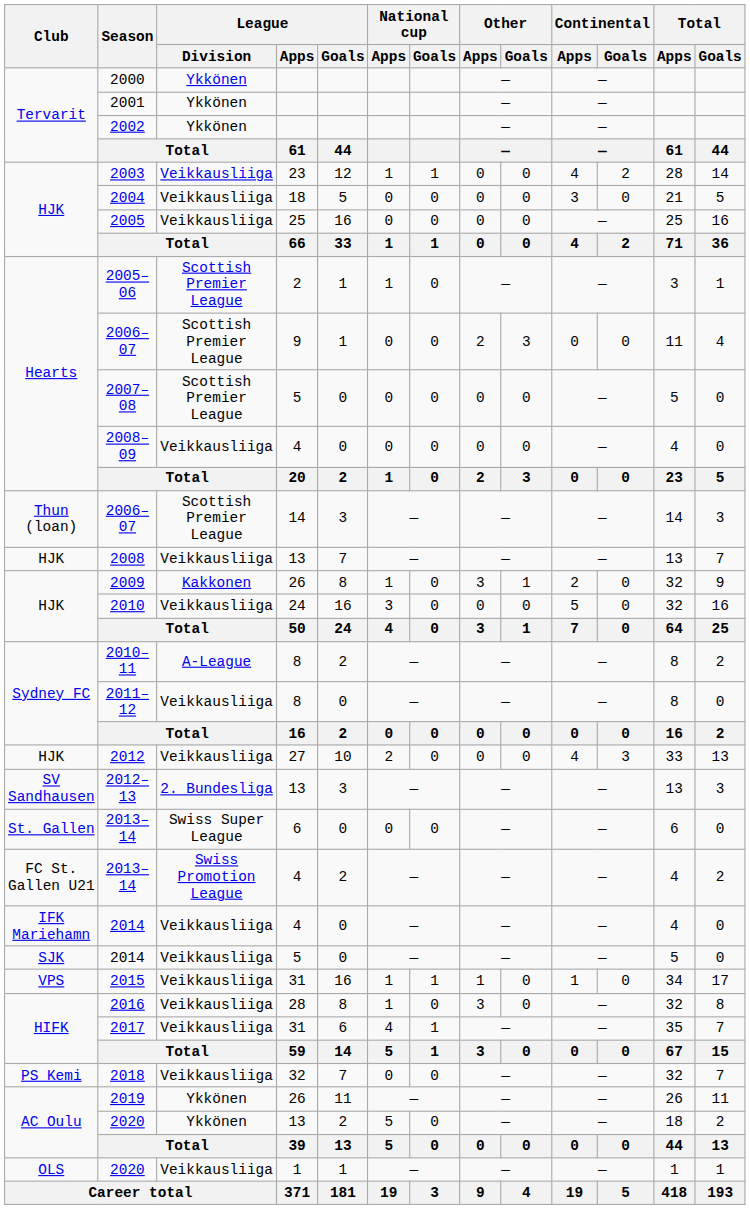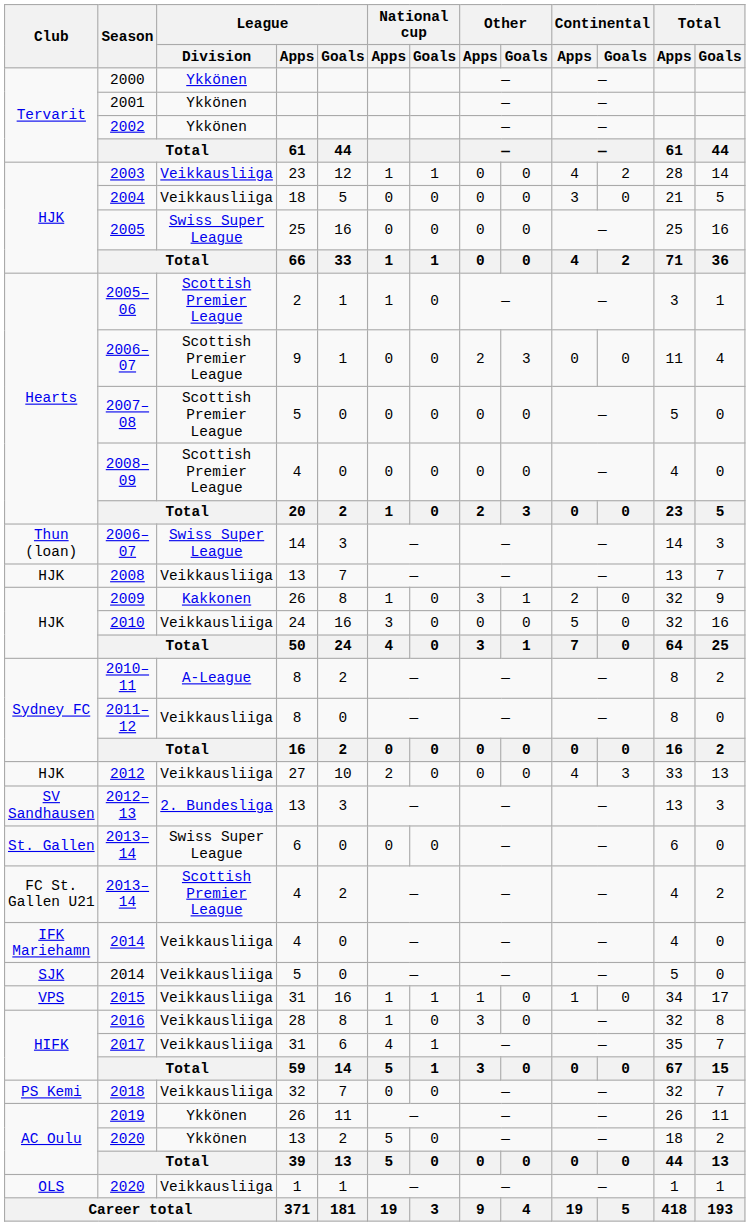2005 | League / Division: Veikkausliiga -> Swiss Super League
2008–09 | League / Division: Veikkausliiga -> Scottish Premier League
2006–07 / 14 | League / Division: Scottish Premier League -> Swiss Super League
2013–14 / 4 | League / Division: Swiss Promotion League -> Scottish Premier League
